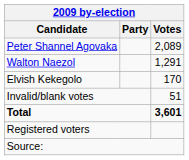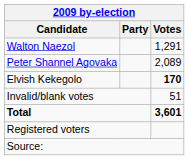rows swapped: Peter Shannel Agovaka <-> Walton Naezol
Elvish Kekegolo | Votes: normal -> bold
